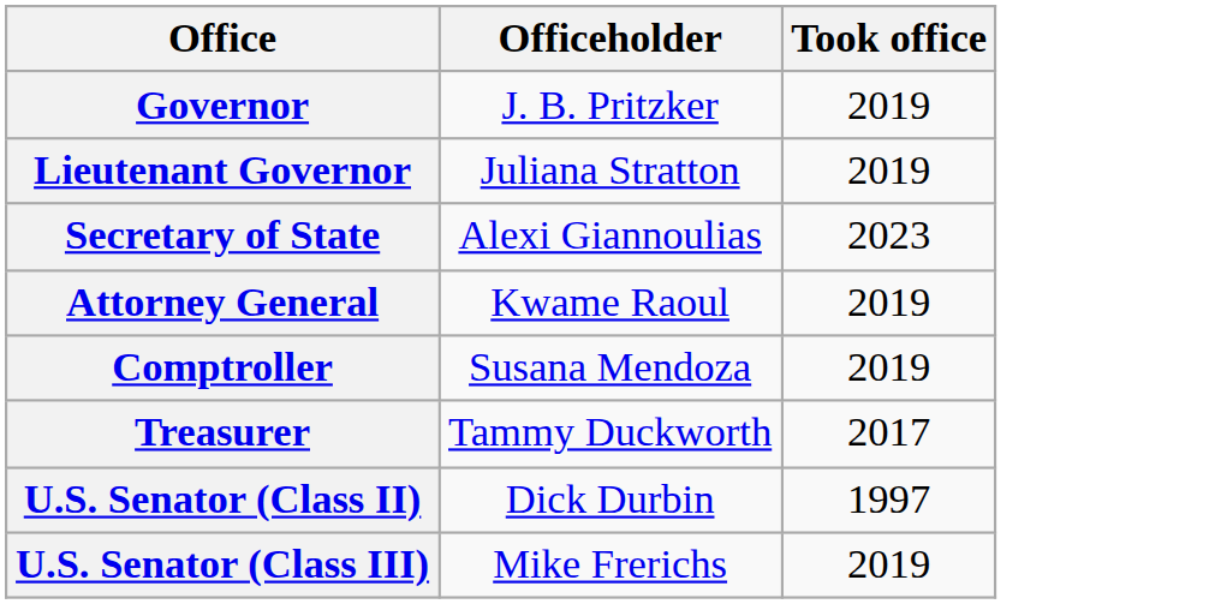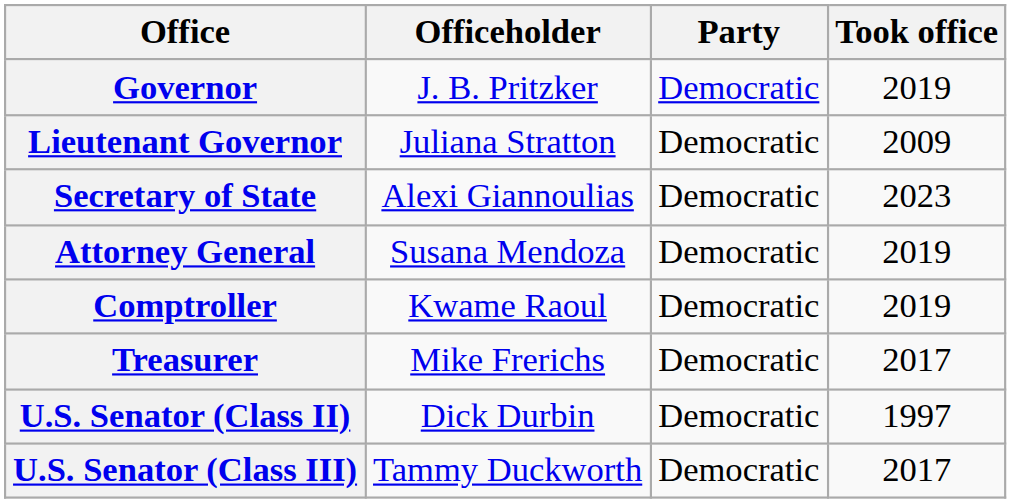+ column: Party | Democratic | Democratic | Democratic | Democratic | Democratic | Democratic | Democratic | Democratic
Lieutenant Governor | Took office: 2019 -> 2009
Attorney General | Officeholder: Kwame Raoul -> Susana Mendoza
Comptroller | Officeholder: Susana Mendoza -> Kwame Raoul
Treasurer | Officeholder: Tammy Duckworth -> Mike Frerichs
U.S. Senator (Class III) | Officeholder: Mike Frerichs -> Tammy Duckworth
U.S. Senator (Class III) | Took office: 2019 -> 2017
